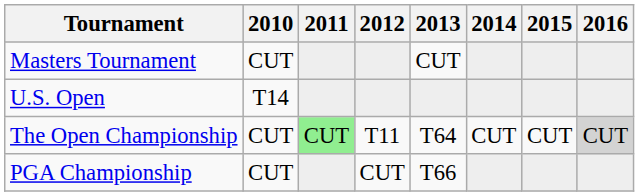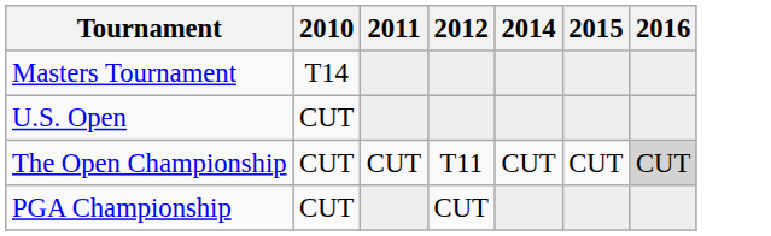- column: 2013 | CUT | T64 | T66
Masters Tournament | 2010: CUT -> T14
U.S. Open | 2010: T14 -> CUT
The Open Championship | 2011: lightgreen background -> no background
